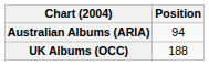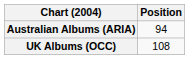UK Albums (OCC) | Position: 188 -> 108
